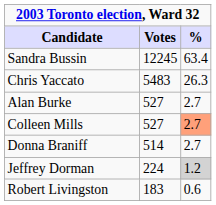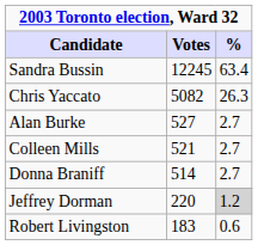Chris Yaccato | Votes: 5483 -> 5082
Colleen Mills | Votes: 527 -> 521
Colleen Mills | %: lightsalmon background -> no background
Jeffrey Dorman | Votes: 224 -> 220
